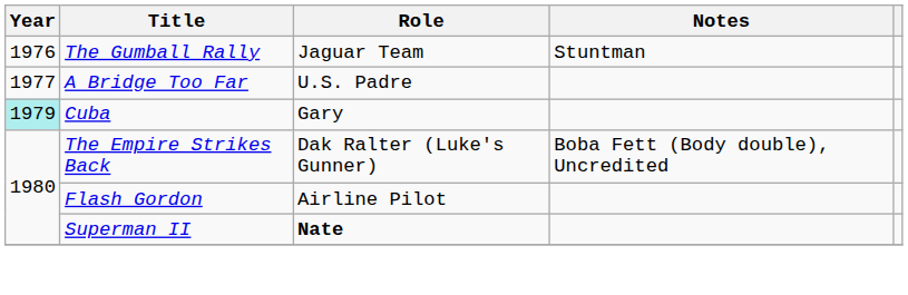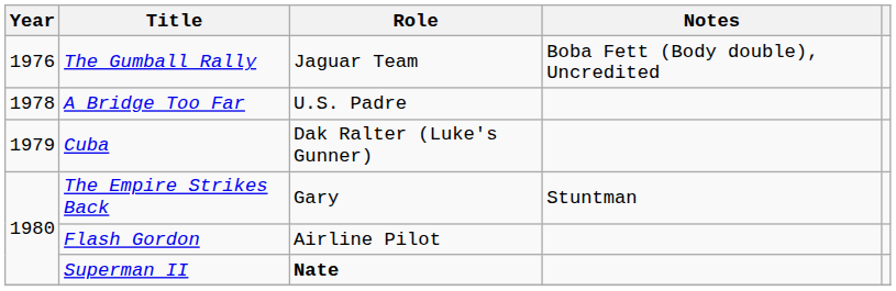The Gumball Rally | Notes: Stuntman -> Boba Fett (Body double), Uncredited
A Bridge Too Far | Year: 1977 -> 1978
Cuba | Year: paleturquoise background -> no background
Cuba | Role: Gary -> Dak Ralter (Luke's Gunner)
The Empire Strikes Back | Role: Dak Ralter (Luke's Gunner) -> Gary
The Empire Strikes Back | Notes: Boba Fett (Body double), Uncredited -> Stuntman
